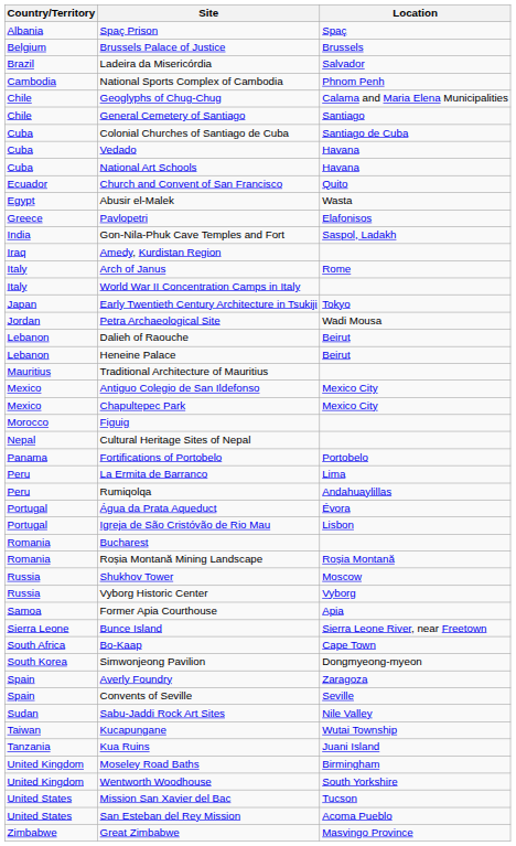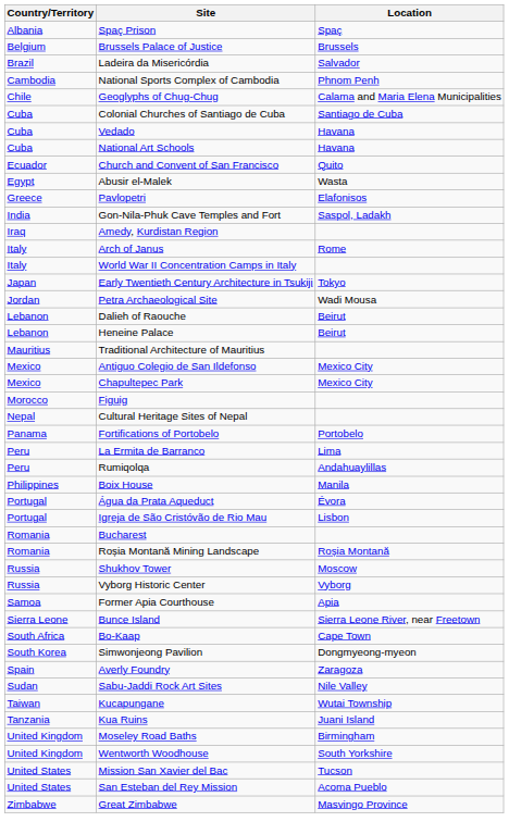- row: Chile | General Cemetery of Santiago | Santiago
+ row: Philippines | Boix House | Manila
- row: Spain | Convents of Seville | Seville
